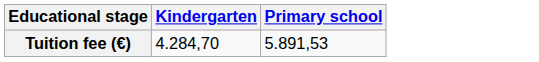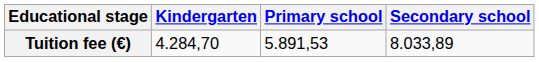+ column: Secondary school | 8.033,89
